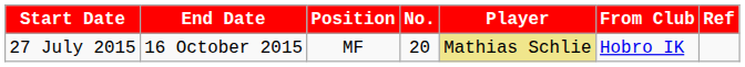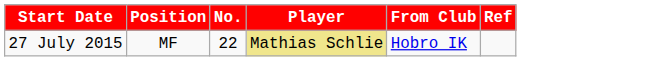- column: End Date | 16 October 2015
27 July 2015 | No.: 20 -> 22
